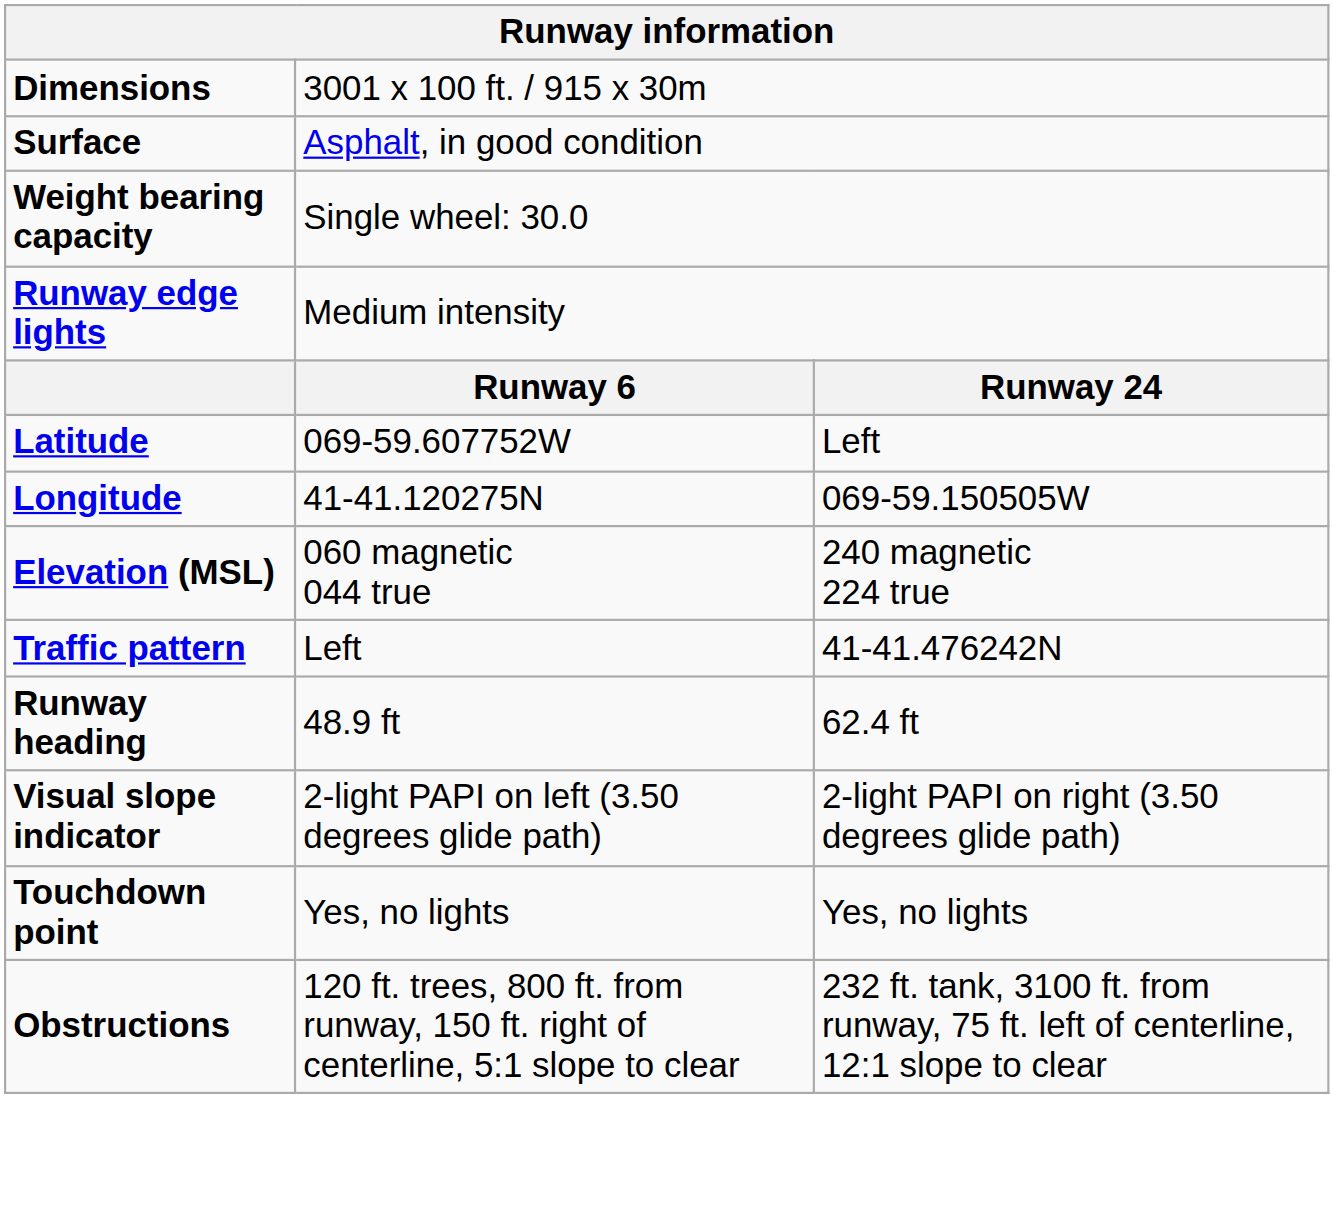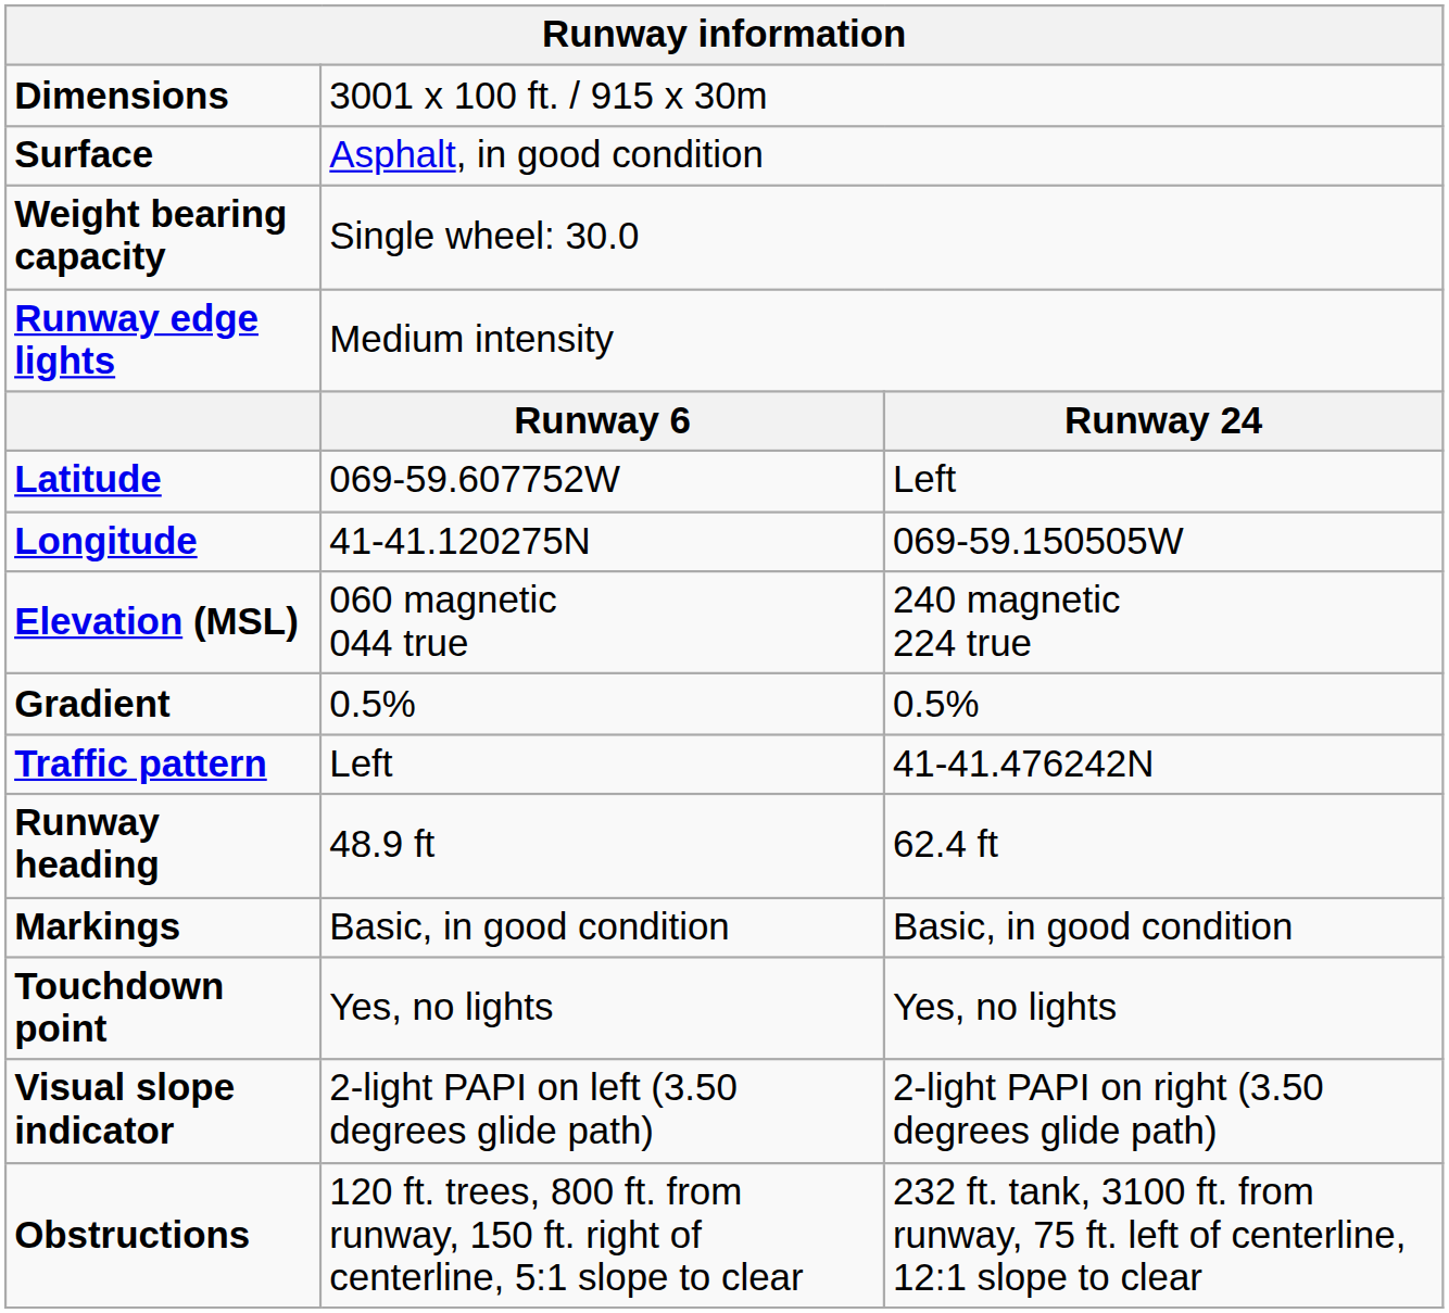+ row: Gradient | 0.5% | 0.5%
+ row: Markings | Basic, in good condition | Basic, in good condition
rows swapped: Visual slope indicator <-> Touchdown point
